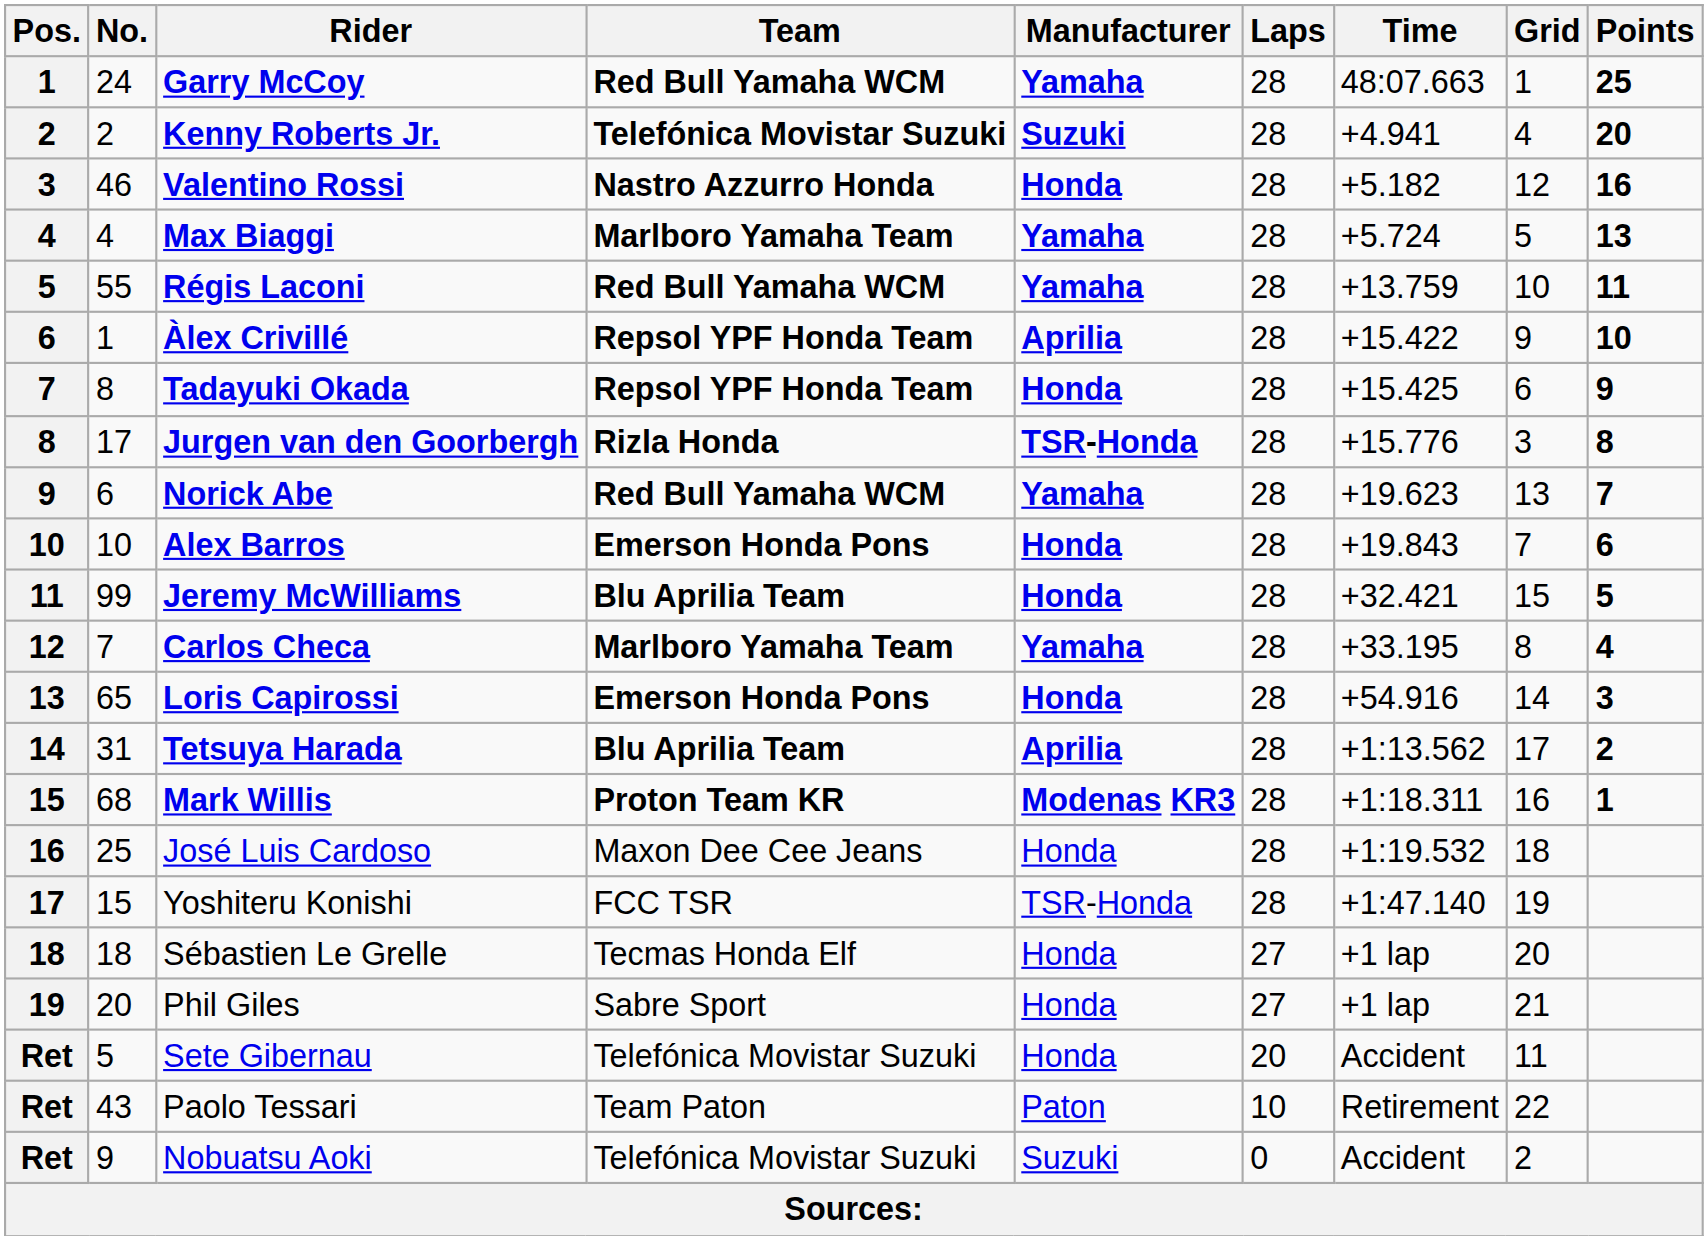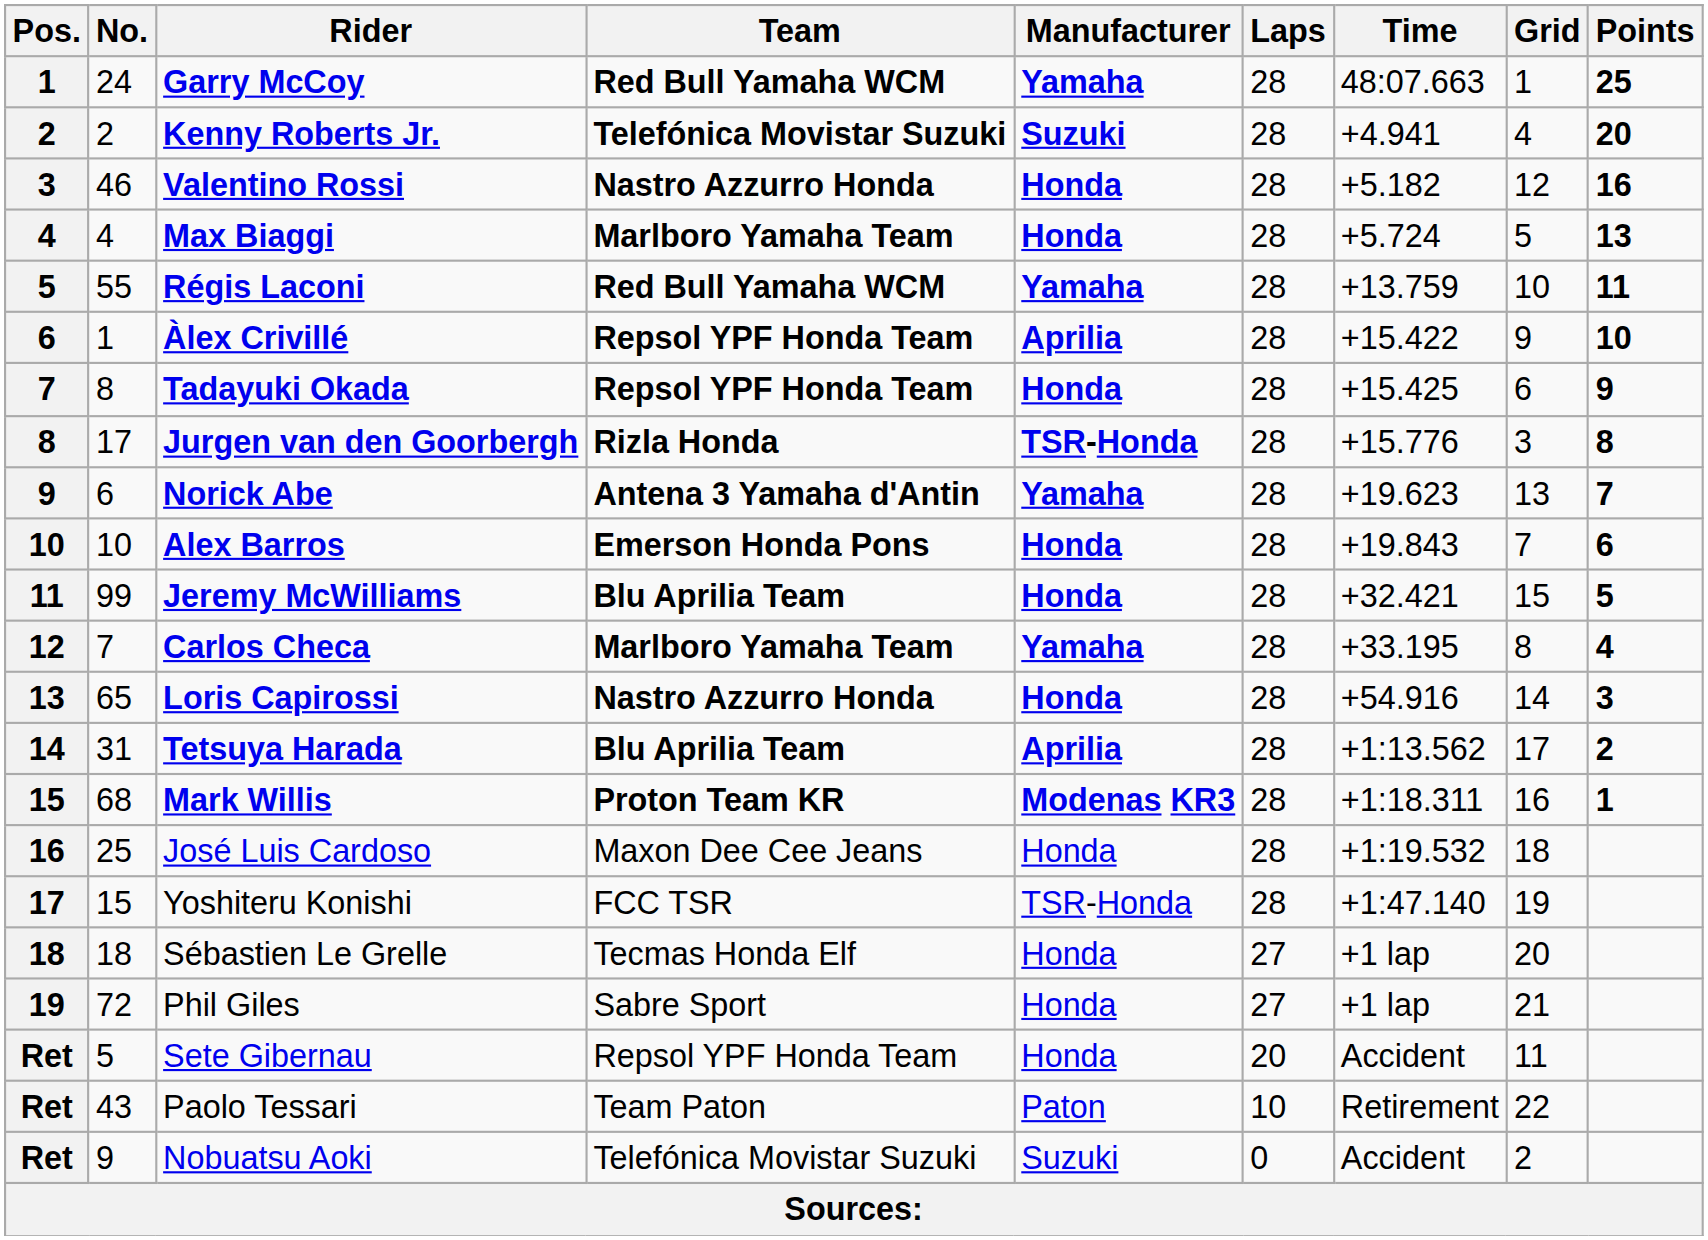Max Biaggi | Manufacturer: Yamaha -> Honda
Norick Abe | Team: Red Bull Yamaha WCM -> Antena 3 Yamaha d'Antin
Loris Capirossi | Team: Emerson Honda Pons -> Nastro Azzurro Honda
Phil Giles | No.: 20 -> 72
Sete Gibernau | Team: Telefónica Movistar Suzuki -> Repsol YPF Honda Team
